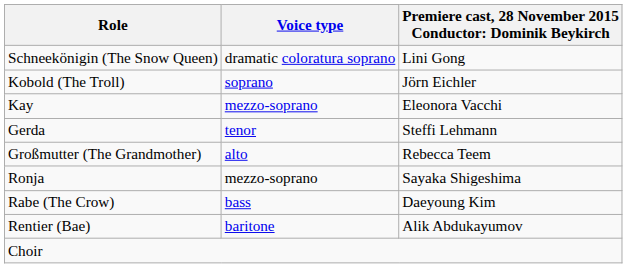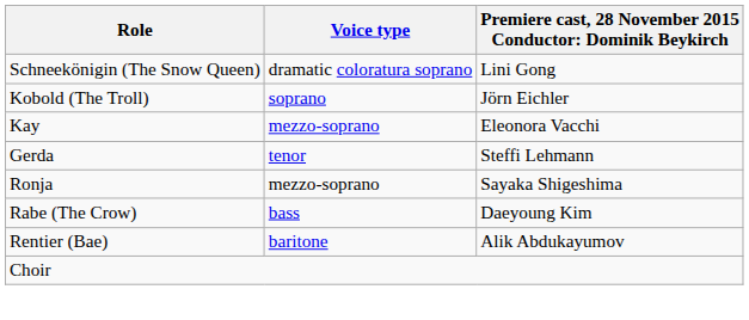- row: Großmutter (The Grandmother) | alto | Rebecca Teem
